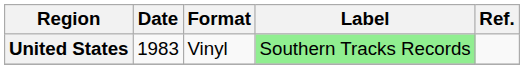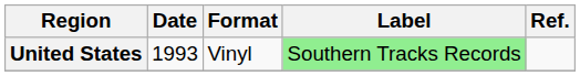United States | Date: 1983 -> 1993
